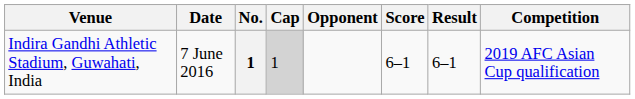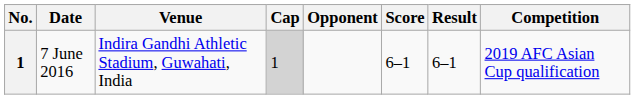columns swapped: No. <-> Venue
